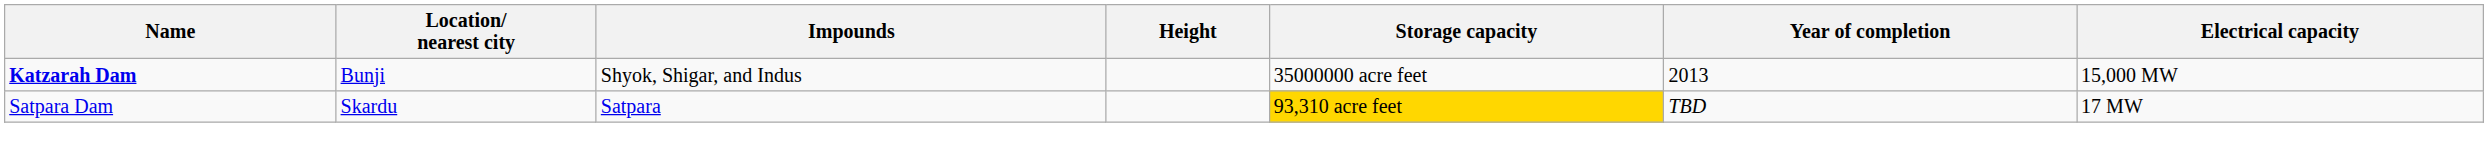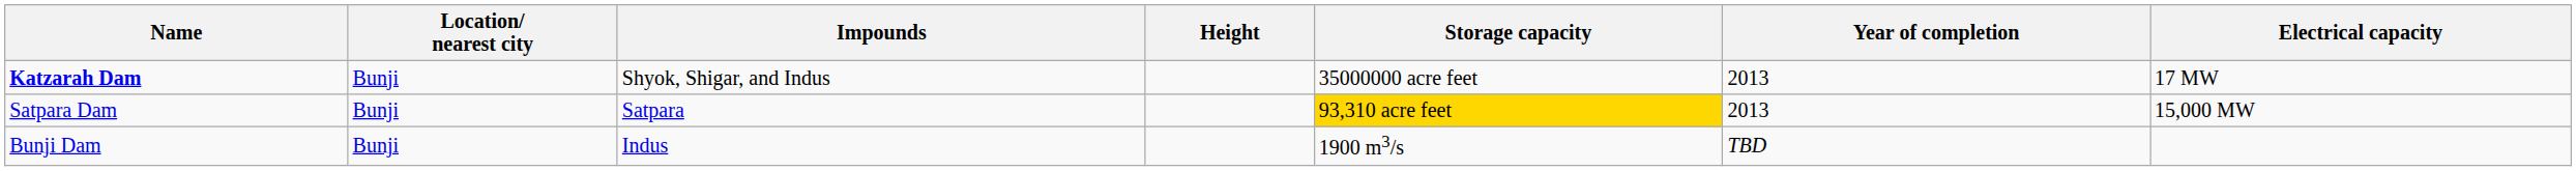Katzarah Dam | Electrical capacity: 15,000 MW -> 17 MW
Satpara Dam | Location/ nearest city: Skardu -> Bunji
Satpara Dam | Year of completion: TBD -> 2013
Satpara Dam | Electrical capacity: 17 MW -> 15,000 MW
+ row: Bunji Dam | Bunji | Indus | 1900 m3/s | TBD
